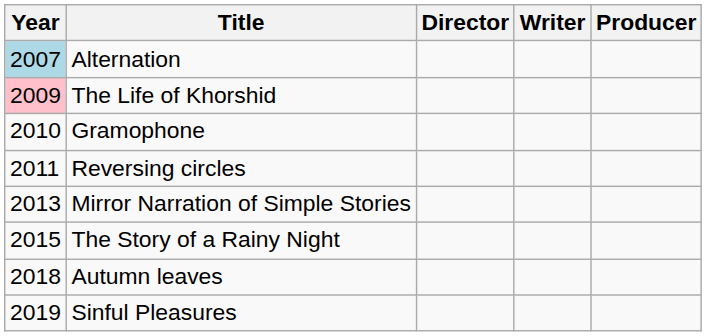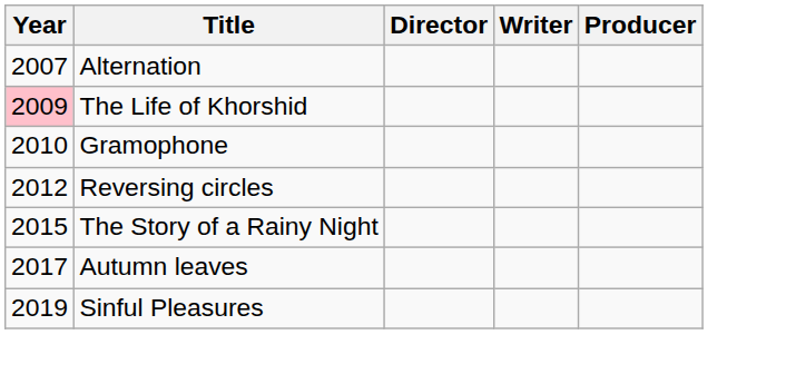Alternation | Year: lightblue background -> no background
Reversing circles | Year: 2011 -> 2012
- row: 2013 | Mirror Narration of Simple Stories
Autumn leaves | Year: 2018 -> 2017
